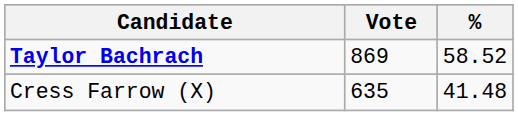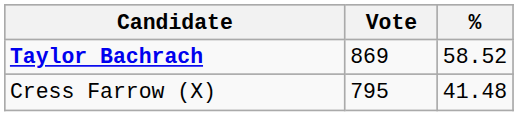Cress Farrow (X) | Vote: 635 -> 795
